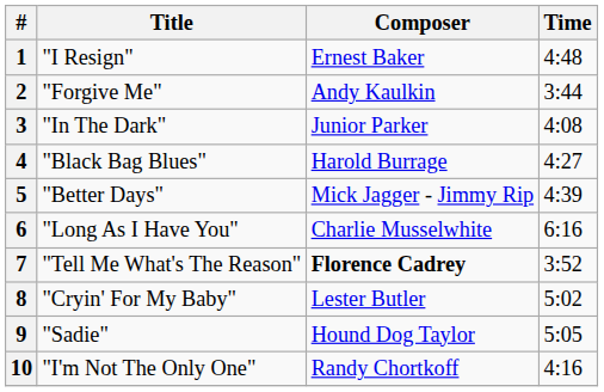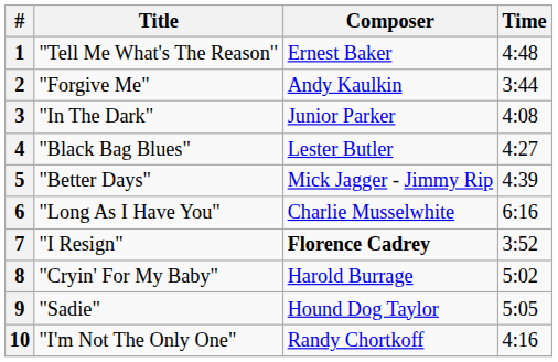1 | Title: "I Resign" -> "Tell Me What's The Reason"
4 | Composer: Harold Burrage -> Lester Butler
7 | Title: "Tell Me What's The Reason" -> "I Resign"
8 | Composer: Lester Butler -> Harold Burrage
